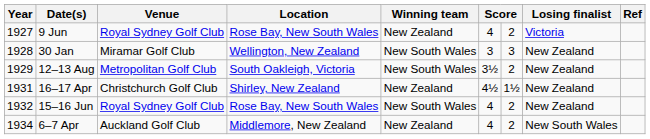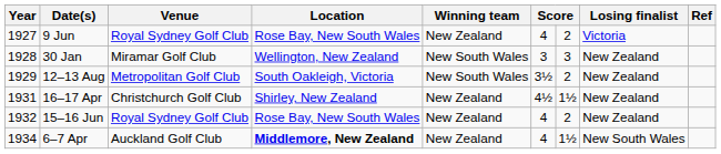15–16 Jun | Winning team: New South Wales -> New Zealand
6–7 Apr | Location: normal -> bold
6–7 Apr | column 7: 2 -> 1½
